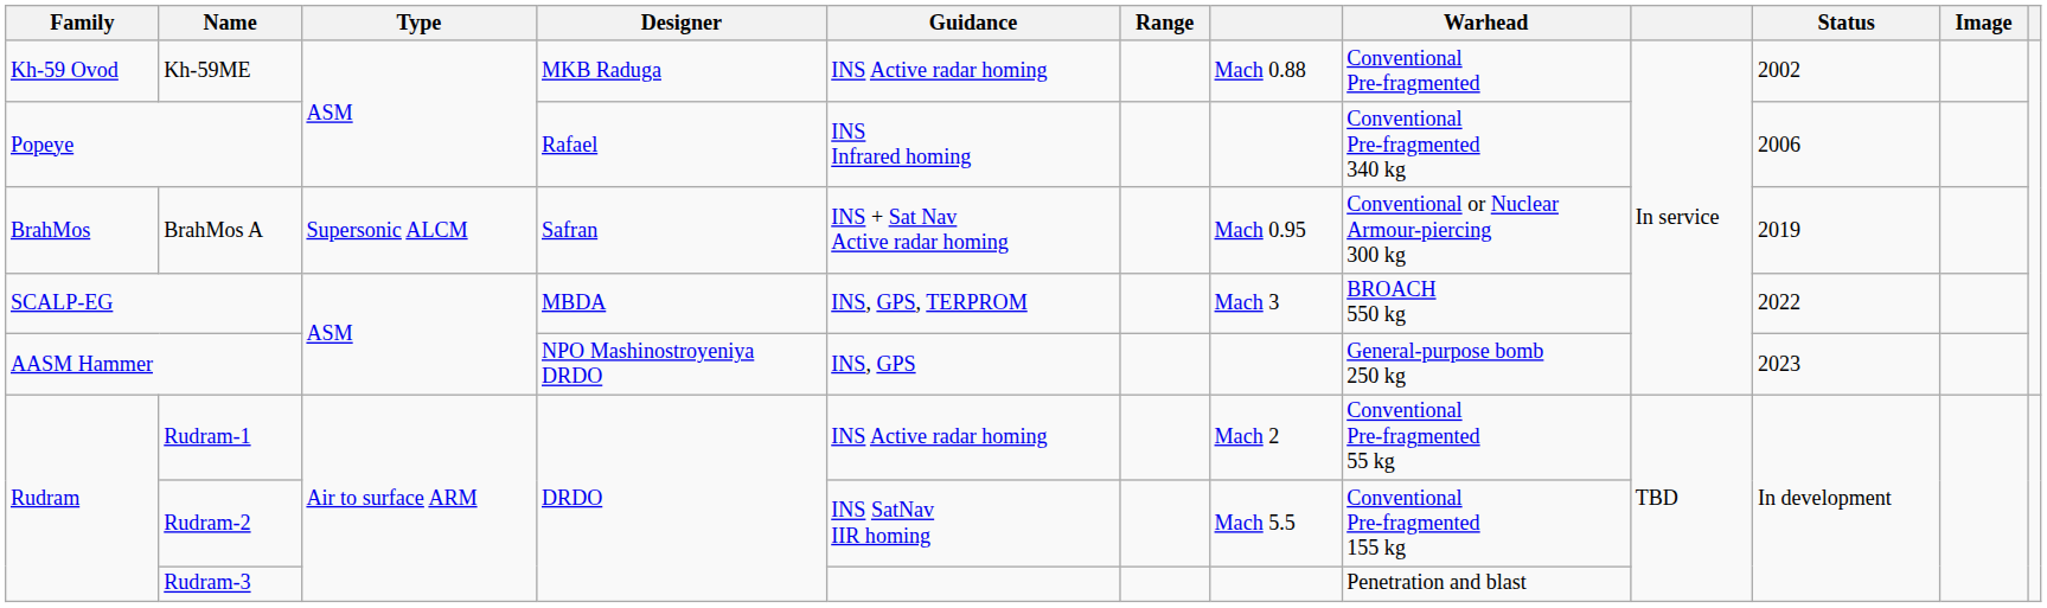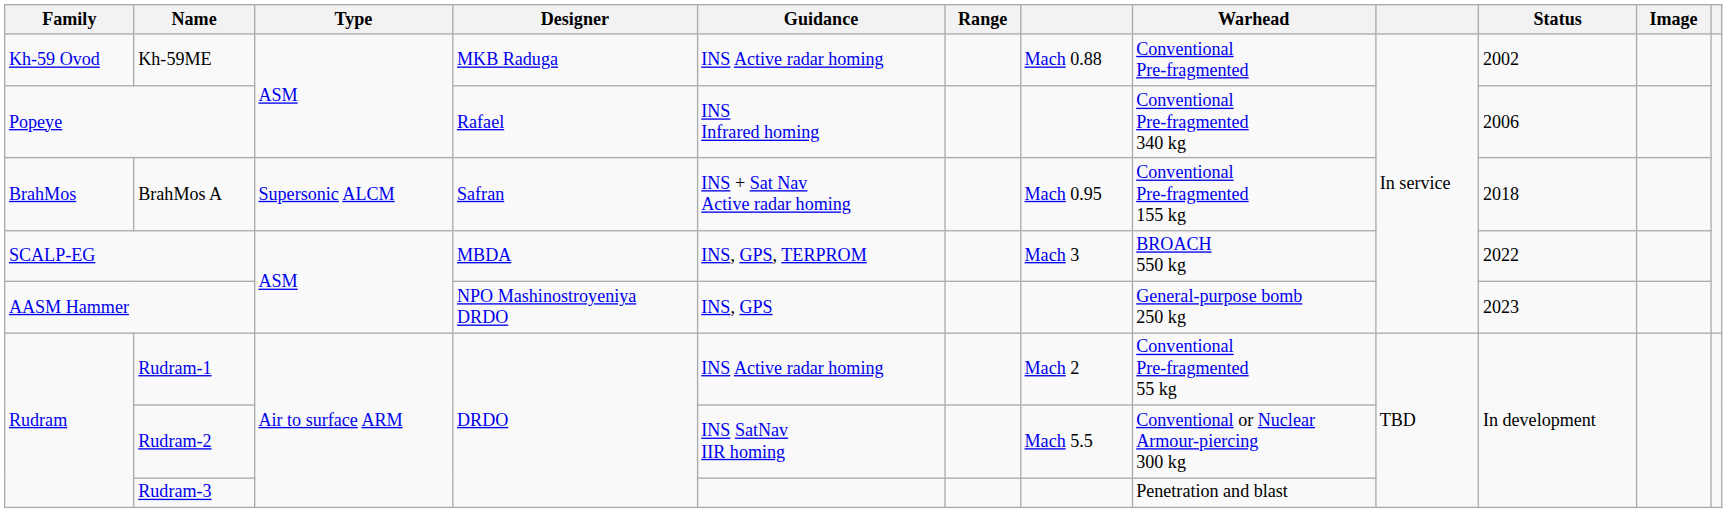BrahMos A | Warhead: Conventional or Nuclear Armour-piercing 300 kg -> Conventional Pre-fragmented 155 kg
BrahMos A | Status: 2019 -> 2018
Rudram-2 | Warhead: Conventional Pre-fragmented 155 kg -> Conventional or Nuclear Armour-piercing 300 kg
